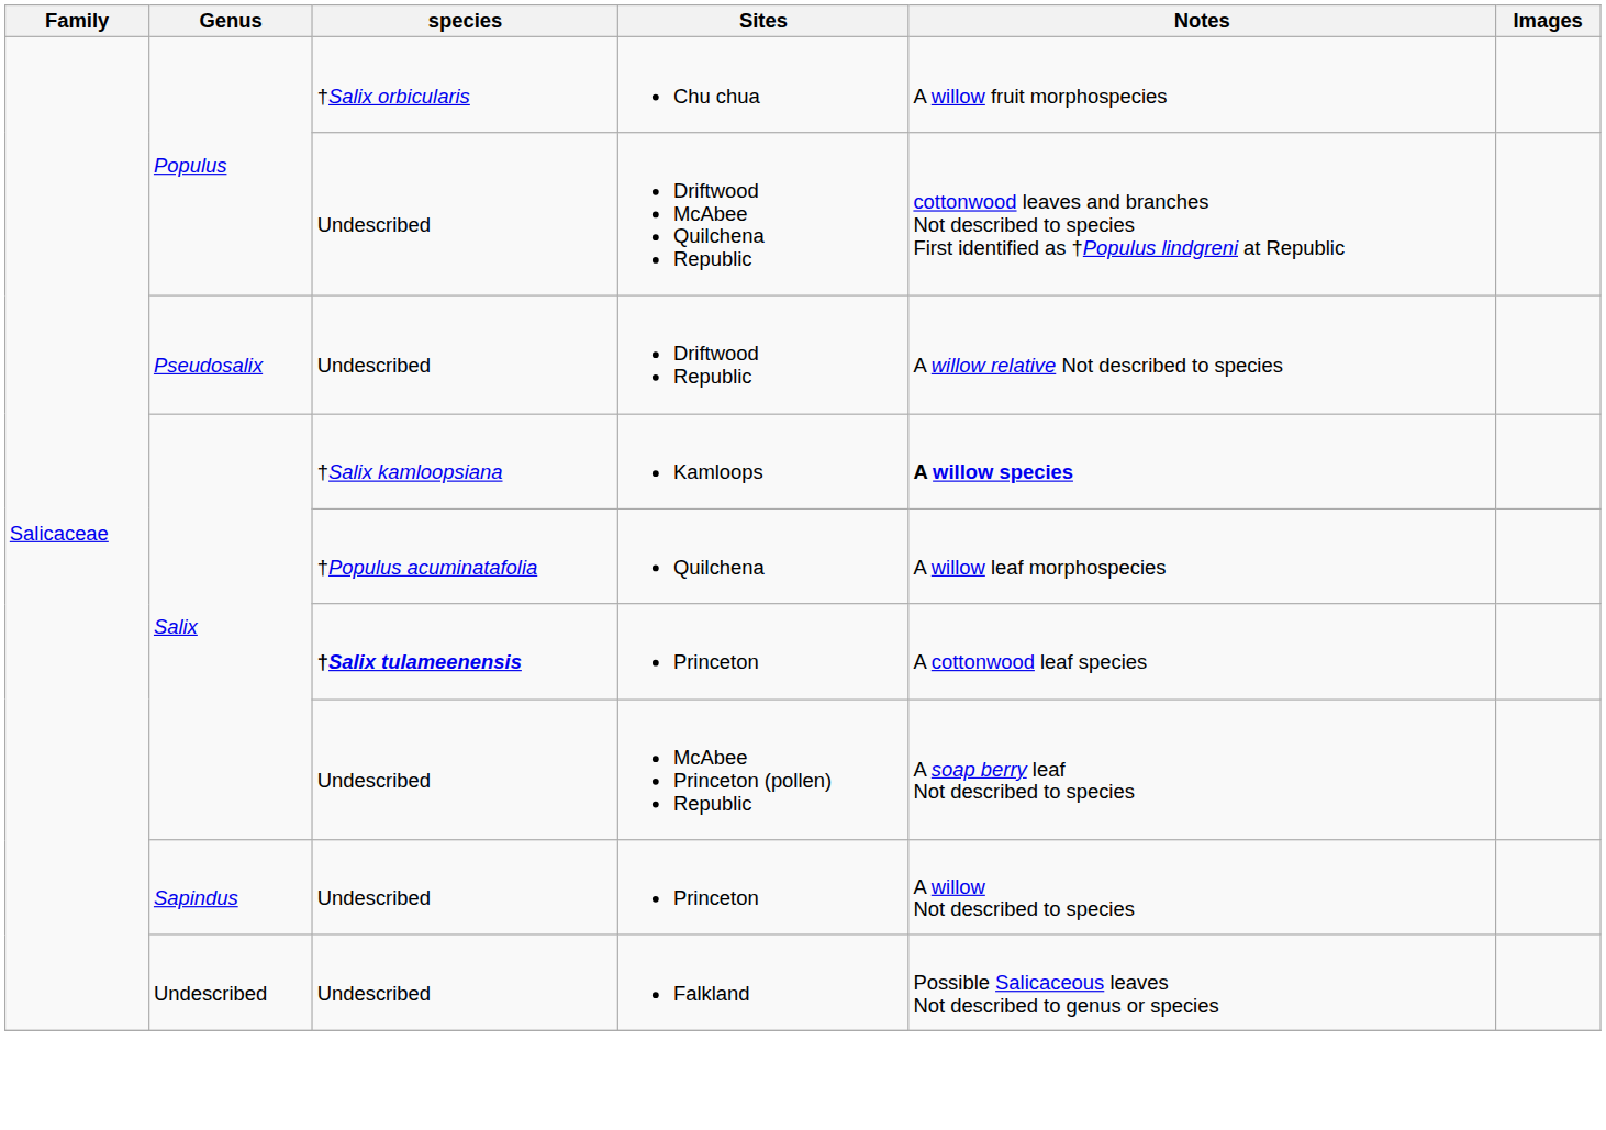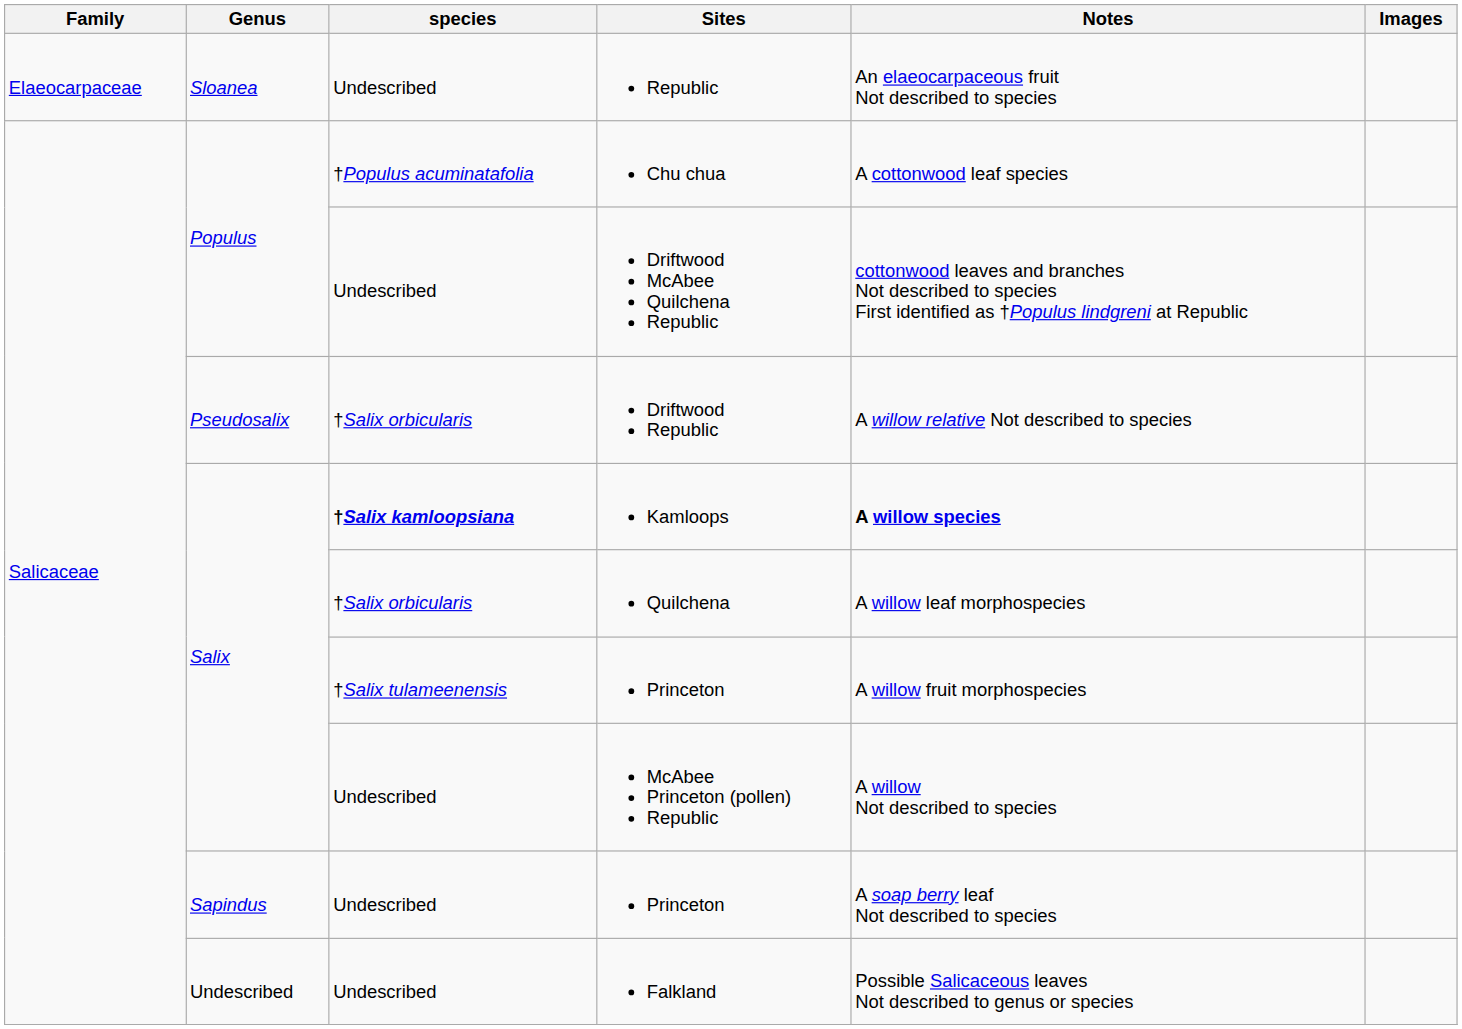+ row: Elaeocarpaceae | Sloanea | Undescribed | Republic | An elaeocarpaceous fruit Not described to species
Chu chua | species: †Salix orbicularis -> †Populus acuminatafolia
Chu chua | Notes: A willow fruit morphospecies -> A cottonwood leaf species
Driftwood Republic | species: Undescribed -> †Salix orbicularis
Kamloops | species: normal -> bold
Quilchena | species: †Populus acuminatafolia -> †Salix orbicularis
Salix / Princeton | species: bold -> normal
Salix / Princeton | Notes: A cottonwood leaf species -> A willow fruit morphospecies
McAbee Princeton (pollen) Republic | Notes: A soap berry leaf Not described to species -> A willow Not described to species
Sapindus / Princeton | Notes: A willow Not described to species -> A soap berry leaf Not described to species
